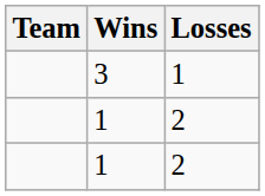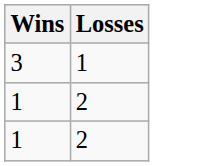- column: Team
